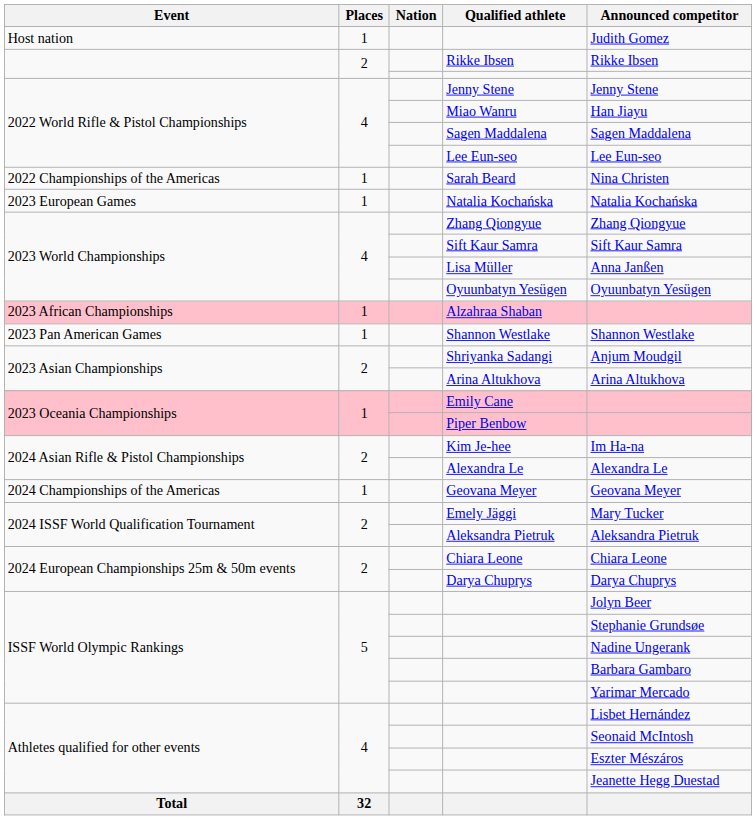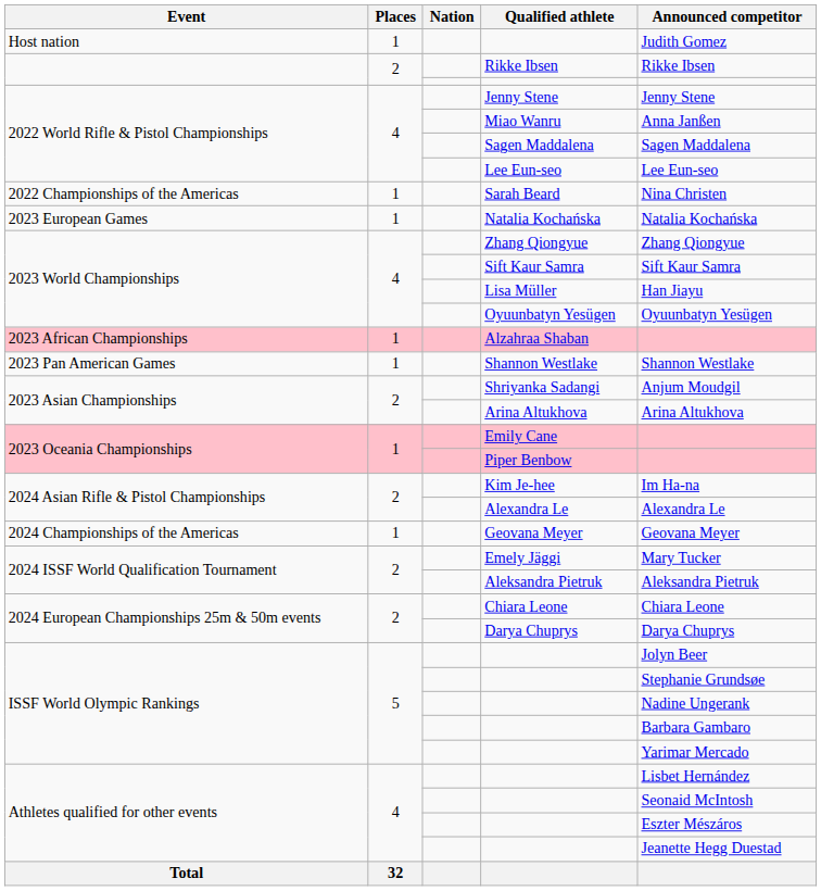Miao Wanru | Announced competitor: Han Jiayu -> Anna Janßen
Lisa Müller | Announced competitor: Anna Janßen -> Han Jiayu
